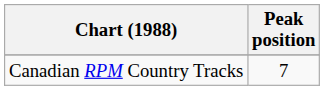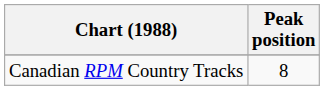Canadian RPM Country Tracks | Peak position: 7 -> 8
